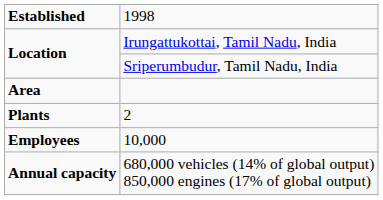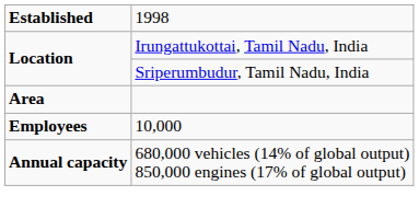- row: Plants | 2
